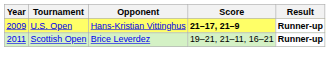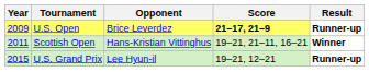U.S. Open | Opponent: Hans-Kristian Vittinghus -> Brice Leverdez
Scottish Open | Opponent: Brice Leverdez -> Hans-Kristian Vittinghus
Scottish Open | Result: Runner-up -> Winner
+ row: 2015 | U.S. Grand Prix | Lee Hyun-il | 19–21, 12–21 | Runner-up
